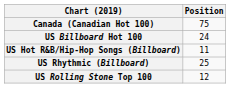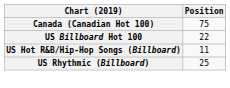US Billboard Hot 100 | Position: 24 -> 22
- row: US Rolling Stone Top 100 | 12
